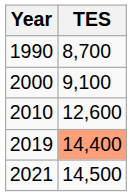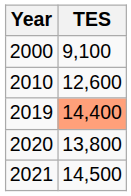- row: 1990 | 8,700
+ row: 2020 | 13,800
